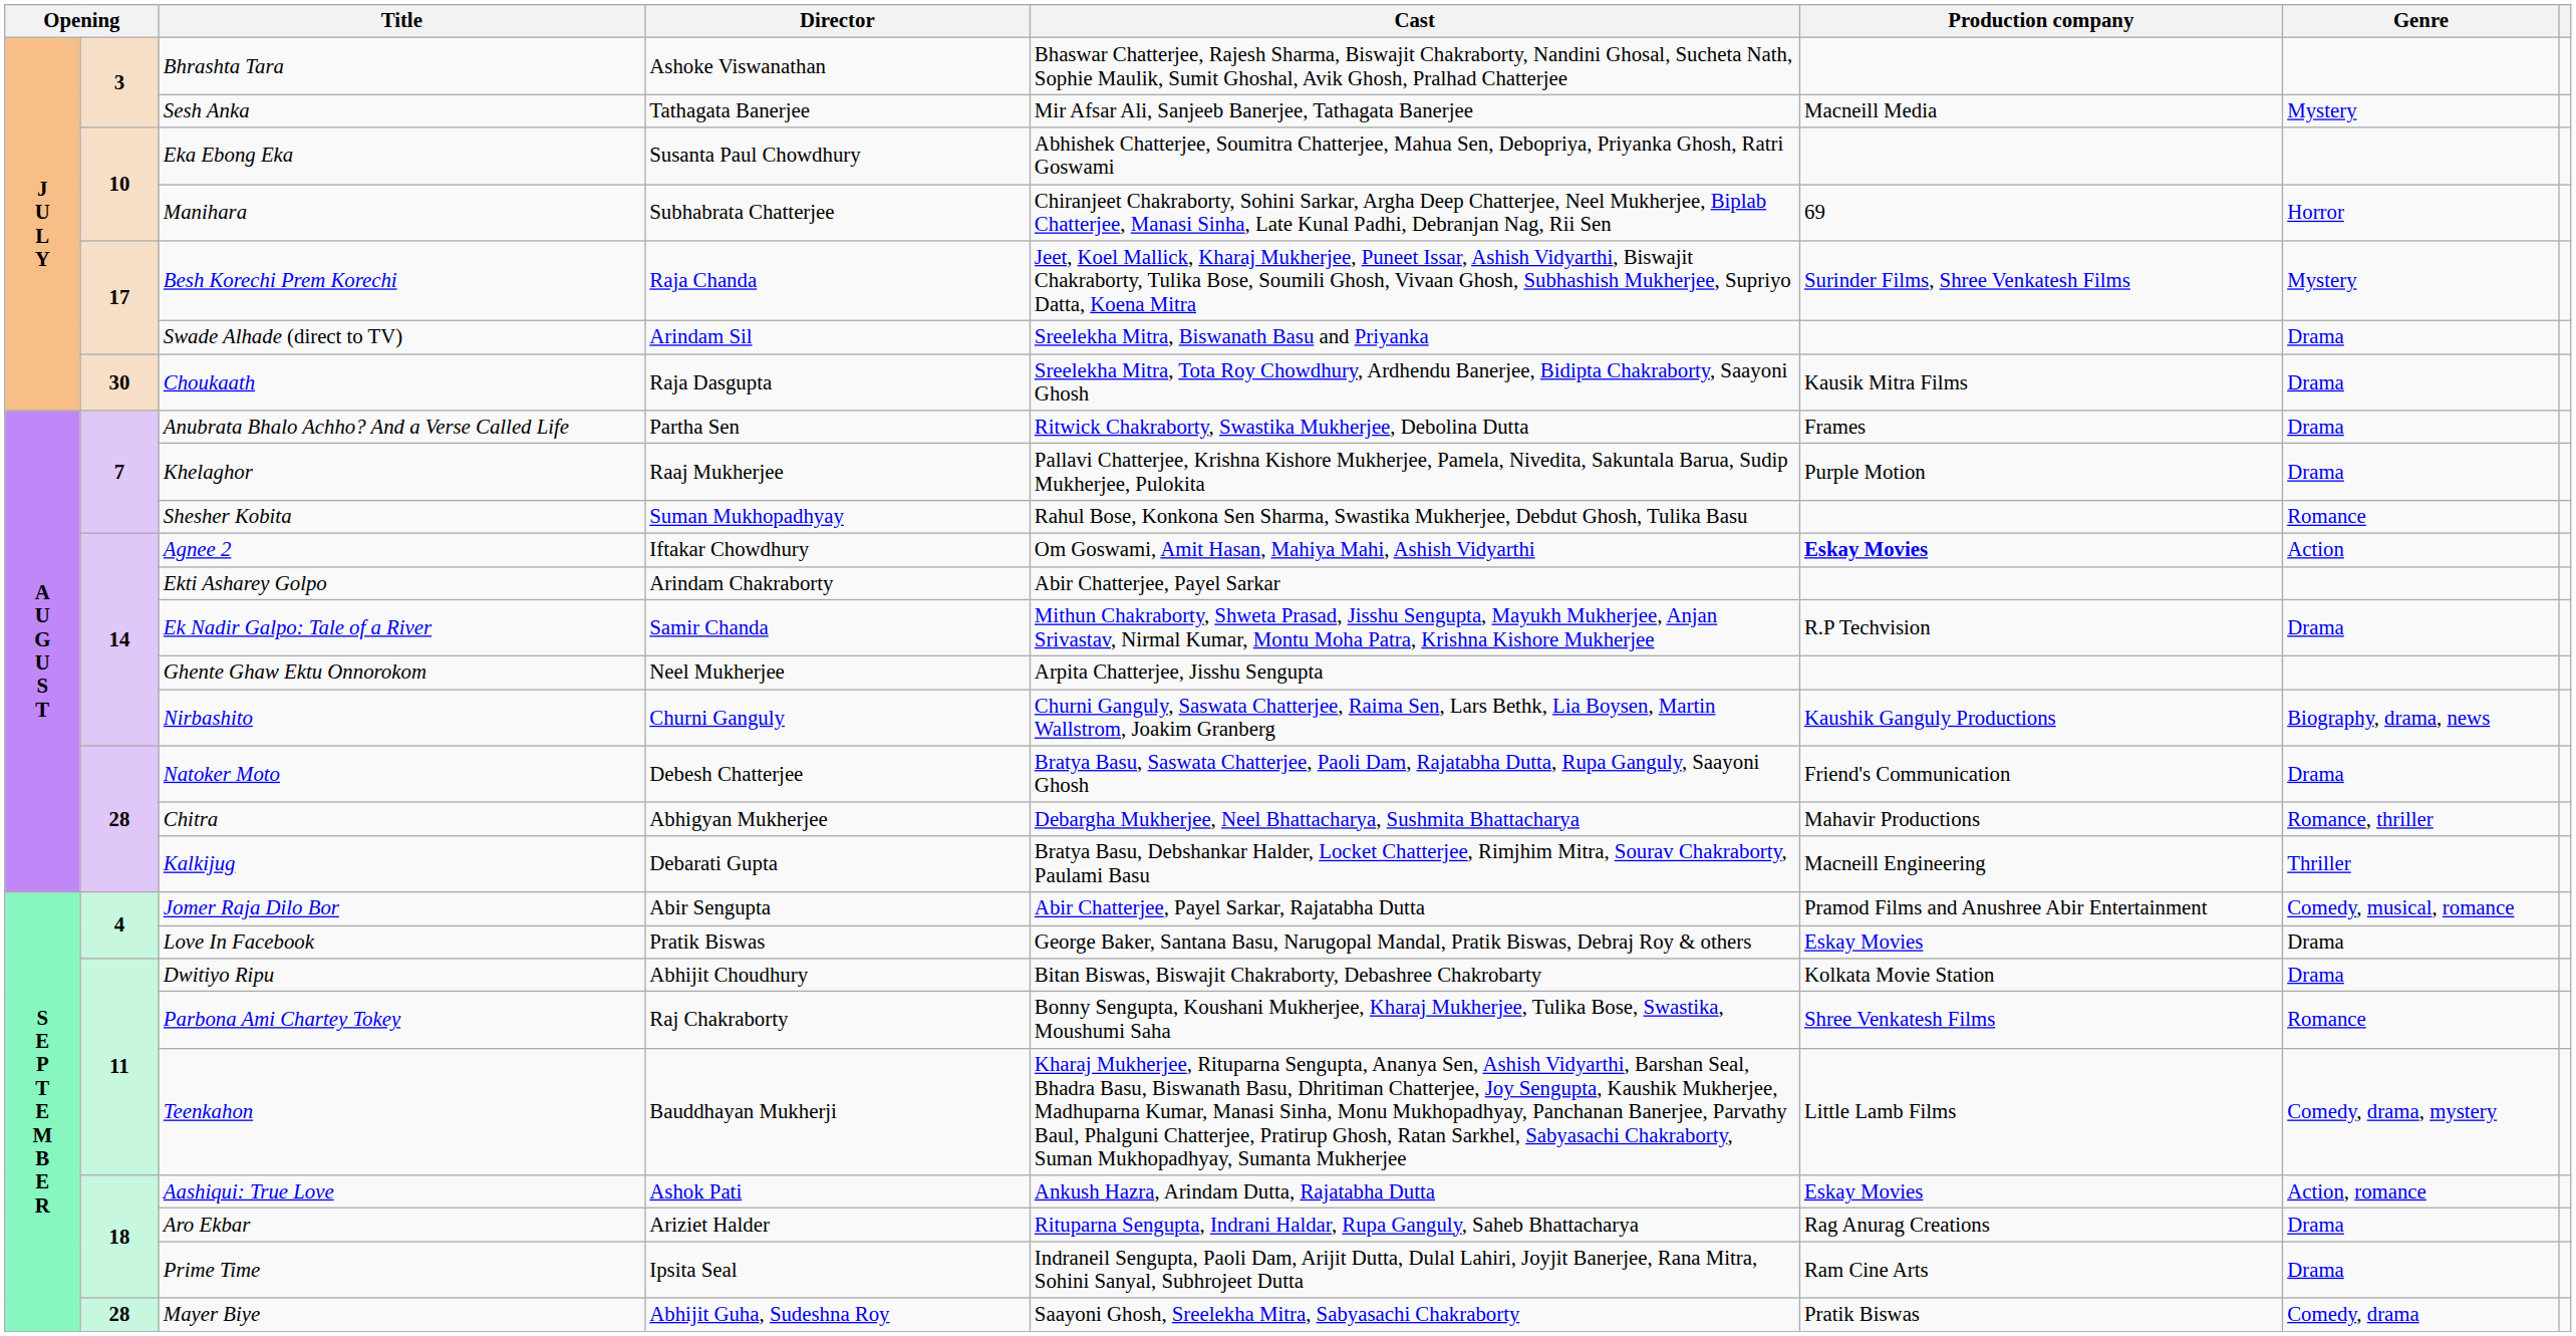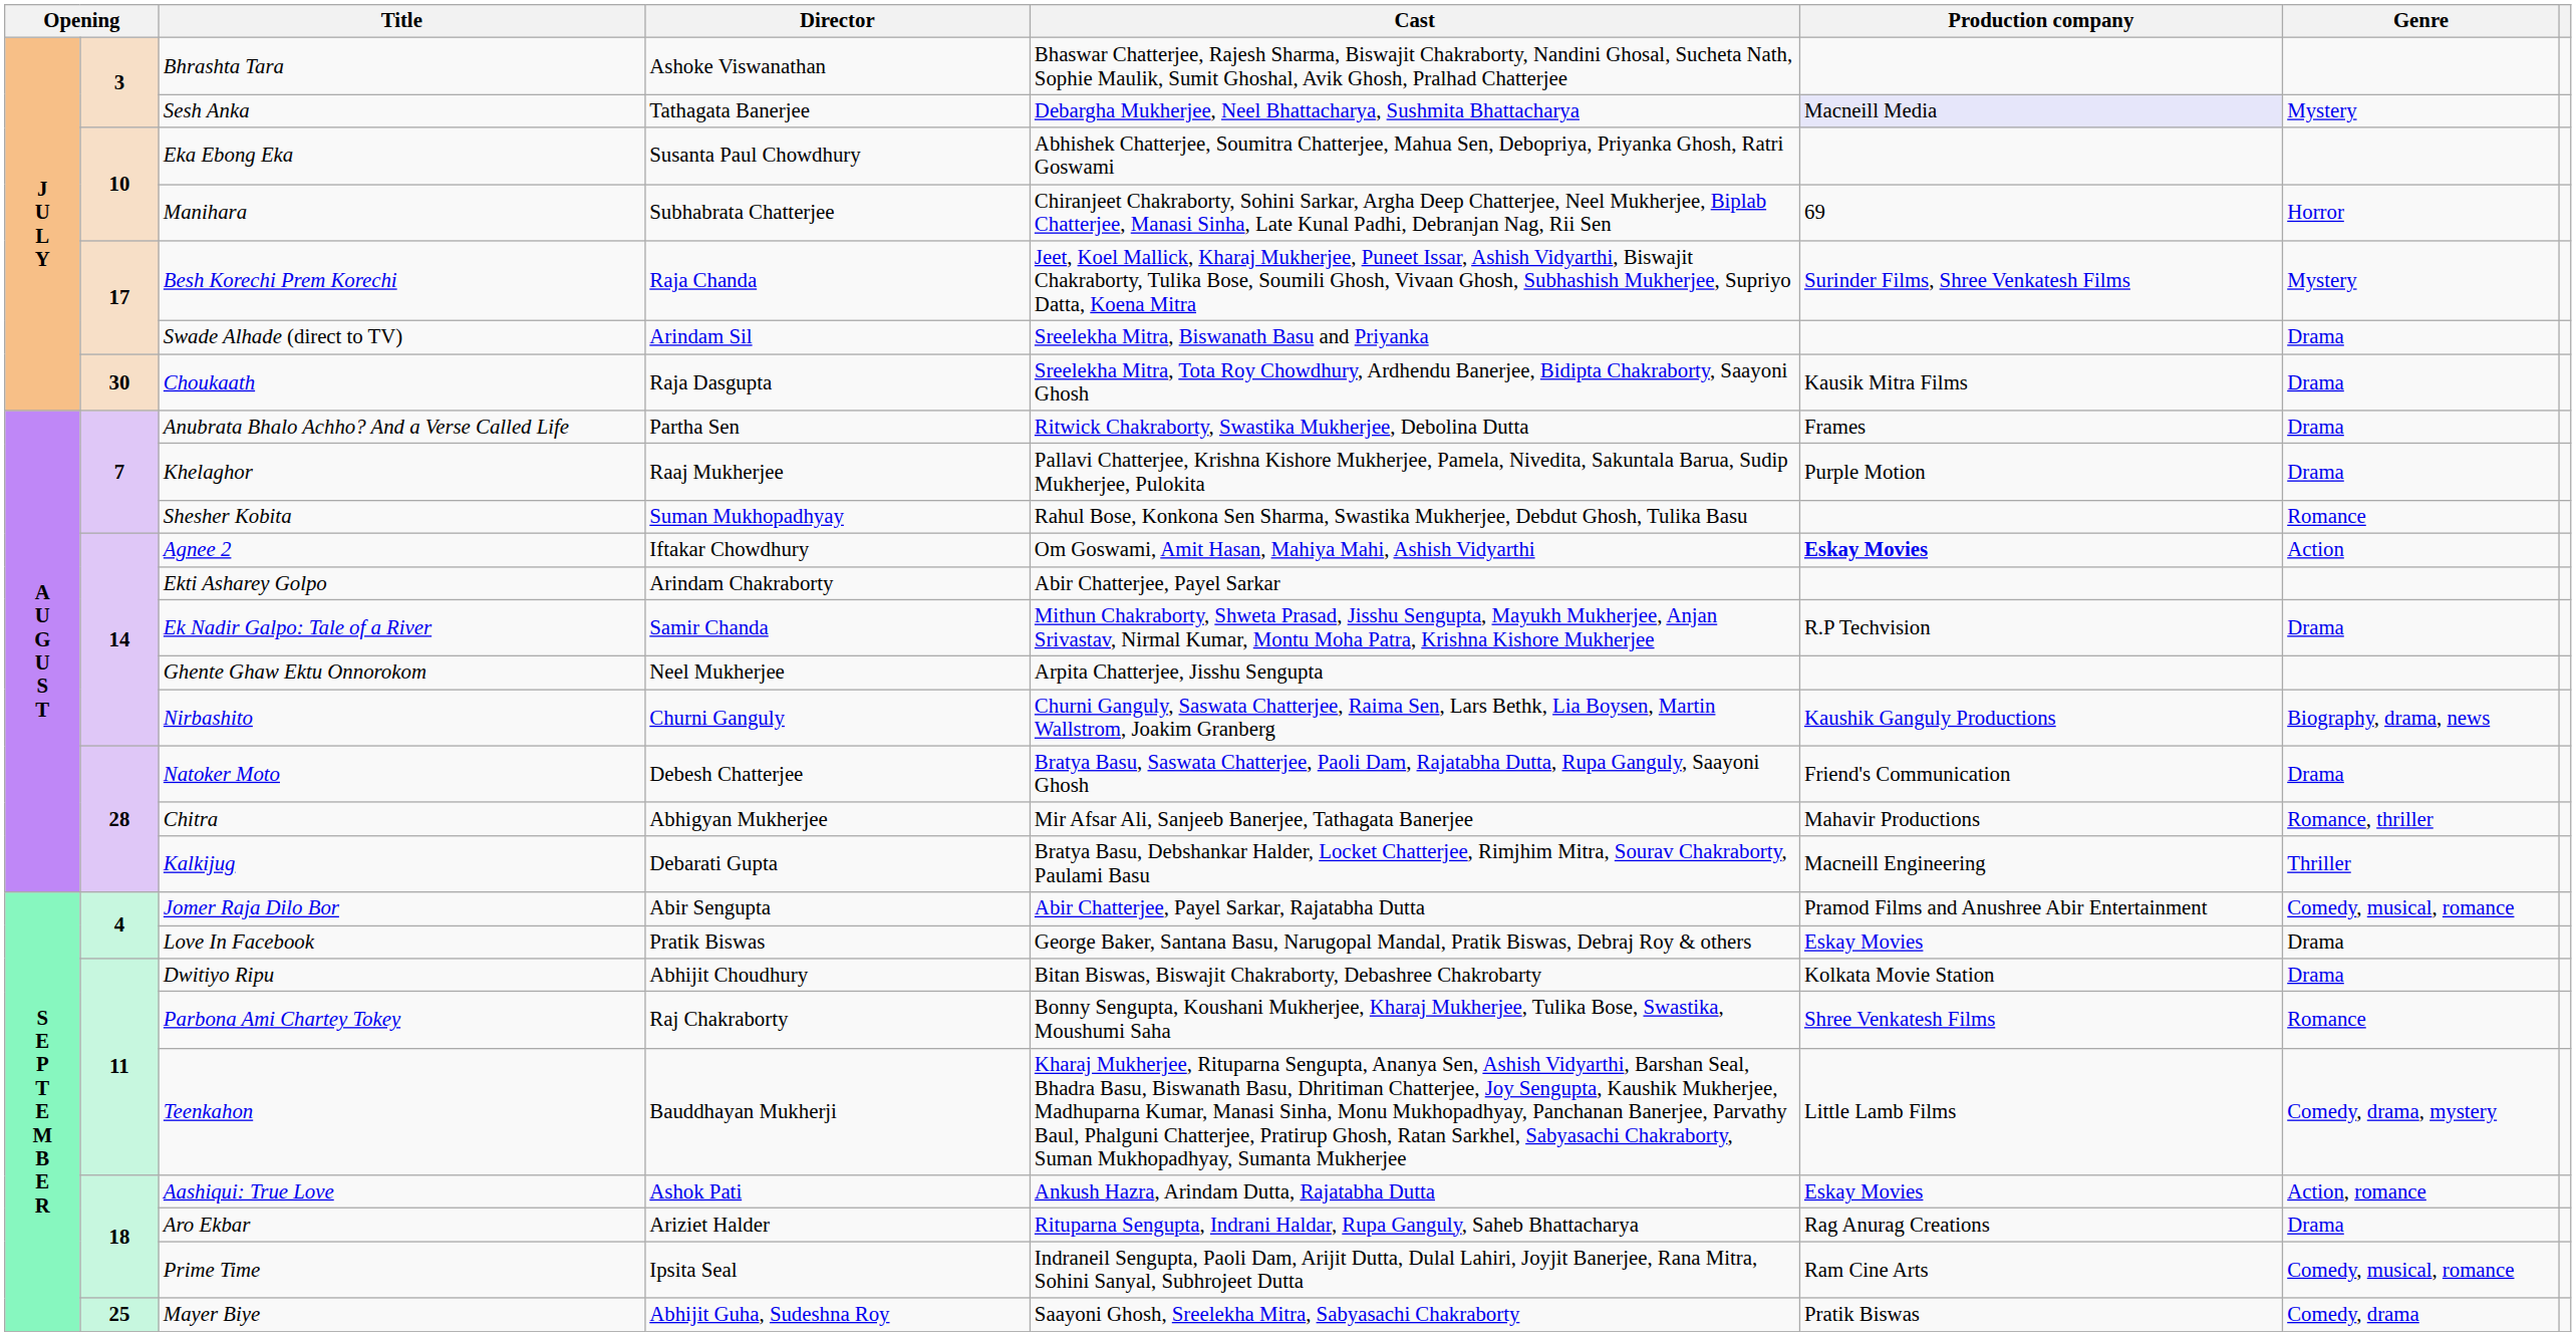Sesh Anka | Cast: Mir Afsar Ali, Sanjeeb Banerjee, Tathagata Banerjee -> Debargha Mukherjee, Neel Bhattacharya, Sushmita Bhattacharya
Sesh Anka | Production company: no background -> lavender background
Chitra | Cast: Debargha Mukherjee, Neel Bhattacharya, Sushmita Bhattacharya -> Mir Afsar Ali, Sanjeeb Banerjee, Tathagata Banerjee
Prime Time | Genre: Drama -> Comedy, musical, romance
Mayer Biye | column 2: 28 -> 25
